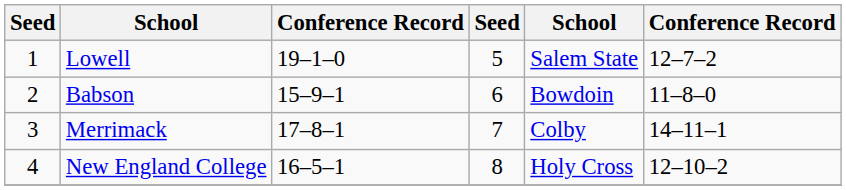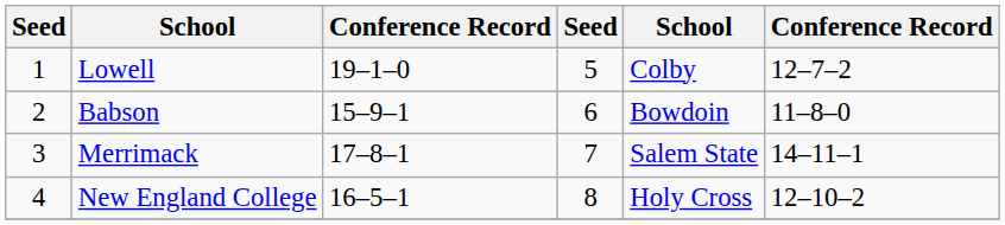Lowell | column 5: Salem State -> Colby
Merrimack | column 5: Colby -> Salem State
